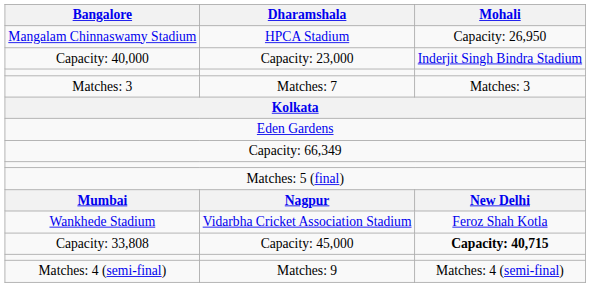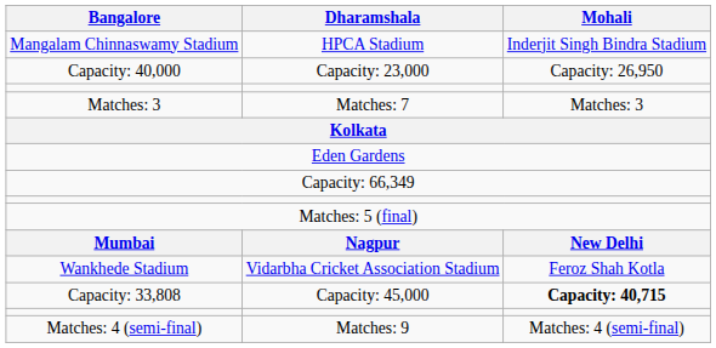Mangalam Chinnaswamy Stadium | Mohali: Capacity: 26,950 -> Inderjit Singh Bindra Stadium
Capacity: 40,000 | Mohali: Inderjit Singh Bindra Stadium -> Capacity: 26,950
